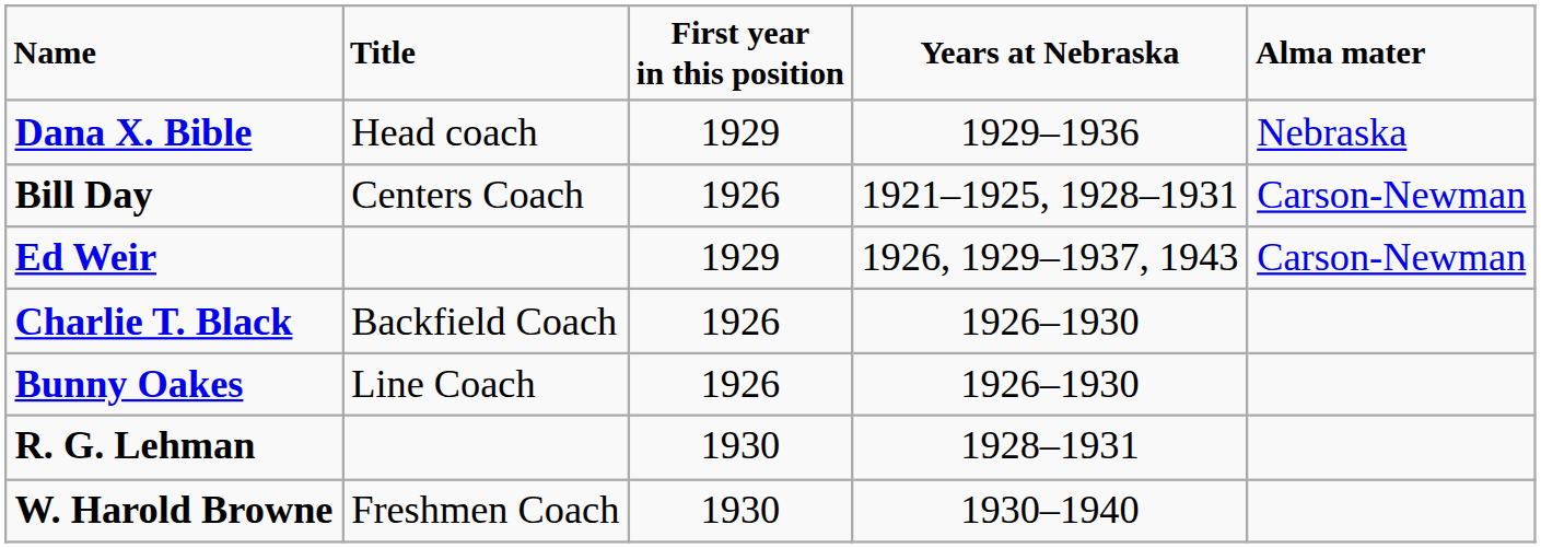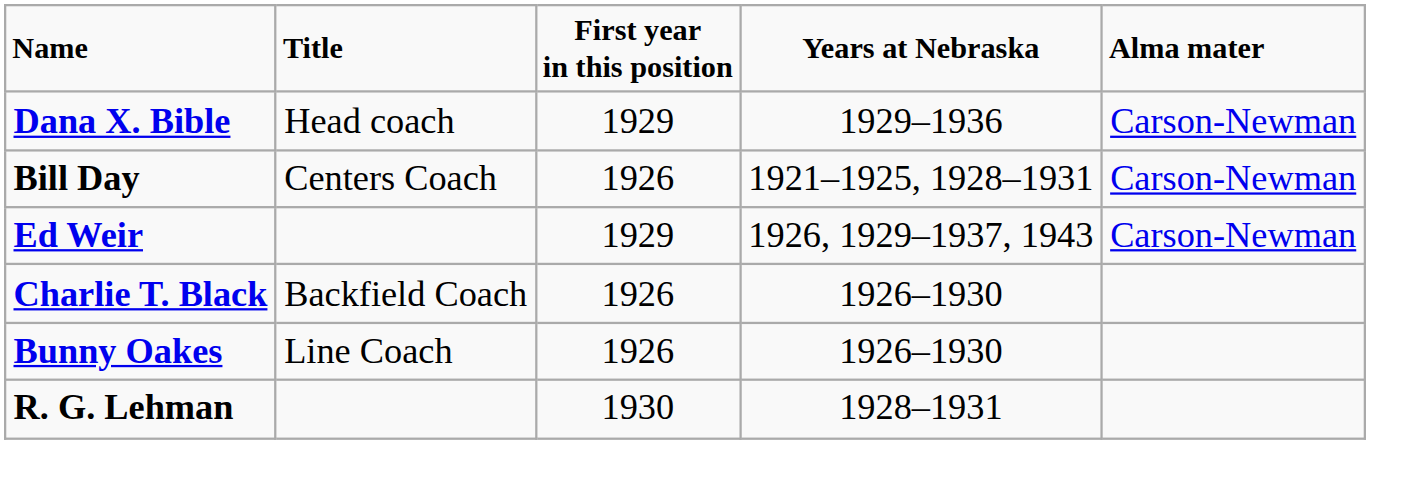Dana X. Bible | Alma mater: Nebraska -> Carson-Newman
- row: W. Harold Browne | Freshmen Coach | 1930 | 1930–1940
